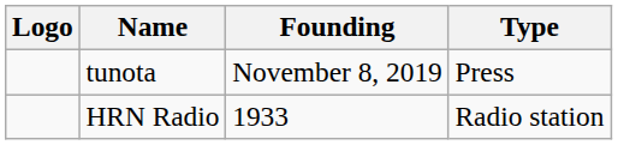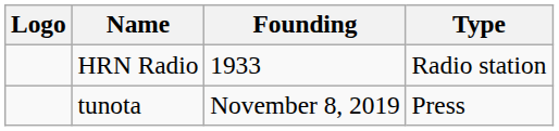rows swapped: tunota <-> HRN Radio
